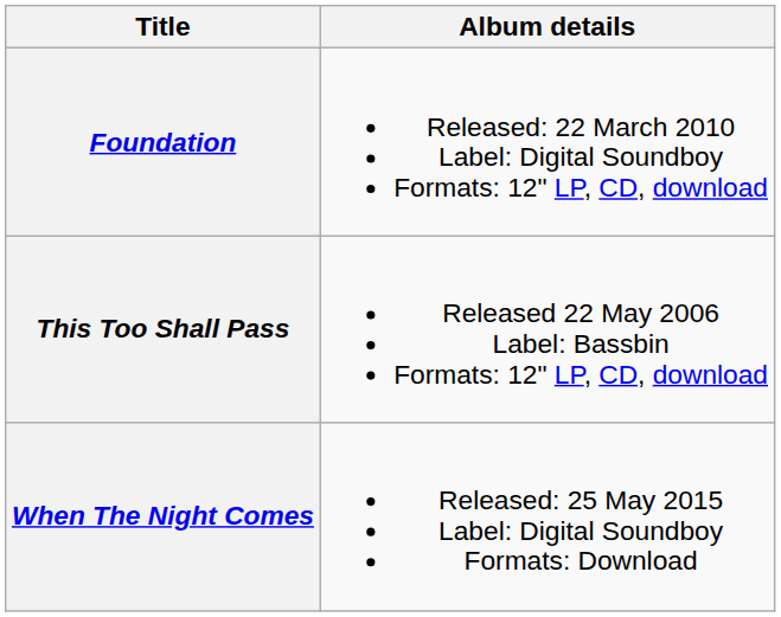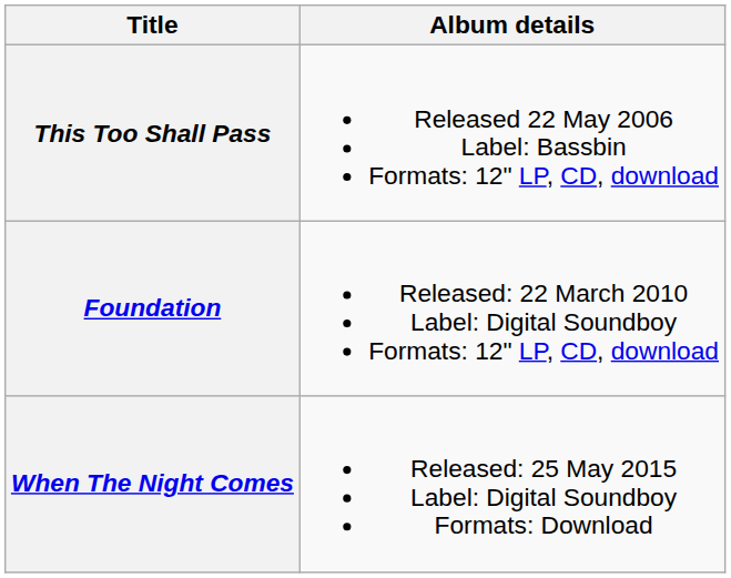rows swapped: This Too Shall Pass <-> Foundation
